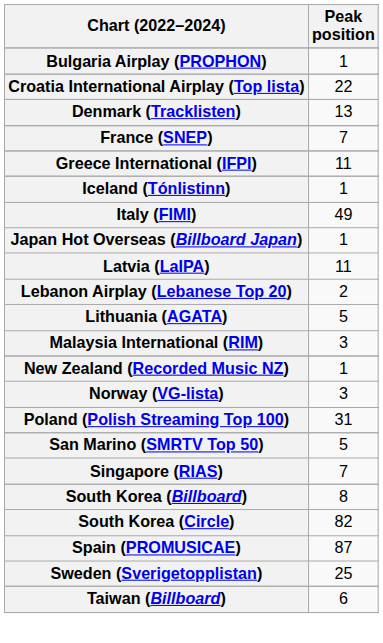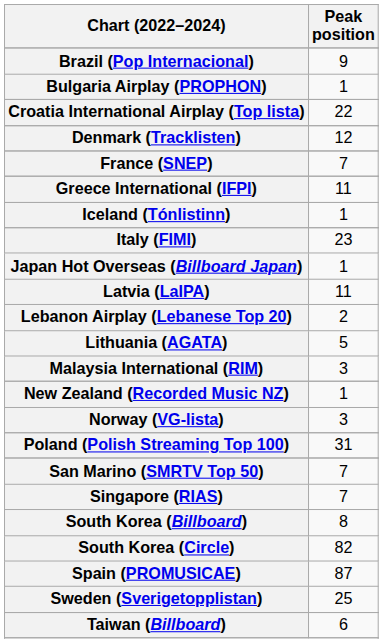+ row: Brazil (Pop Internacional) | 9
Denmark (Tracklisten) | Peak position: 13 -> 12
Italy (FIMI) | Peak position: 49 -> 23
San Marino (SMRTV Top 50) | Peak position: 5 -> 7
